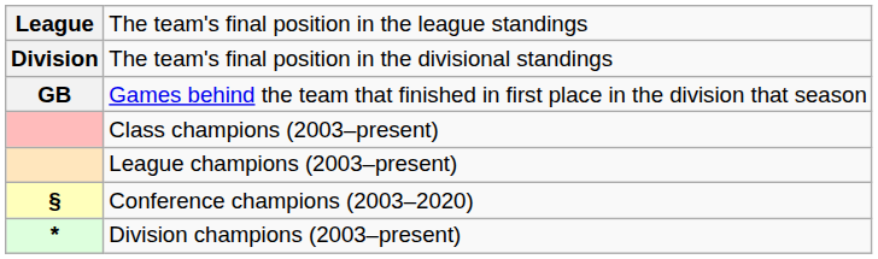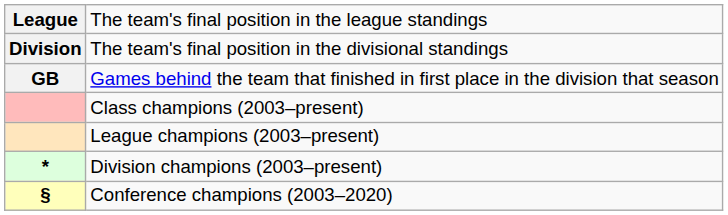rows swapped: Conference champions (2003–2020) <-> Division champions (2003–present)
